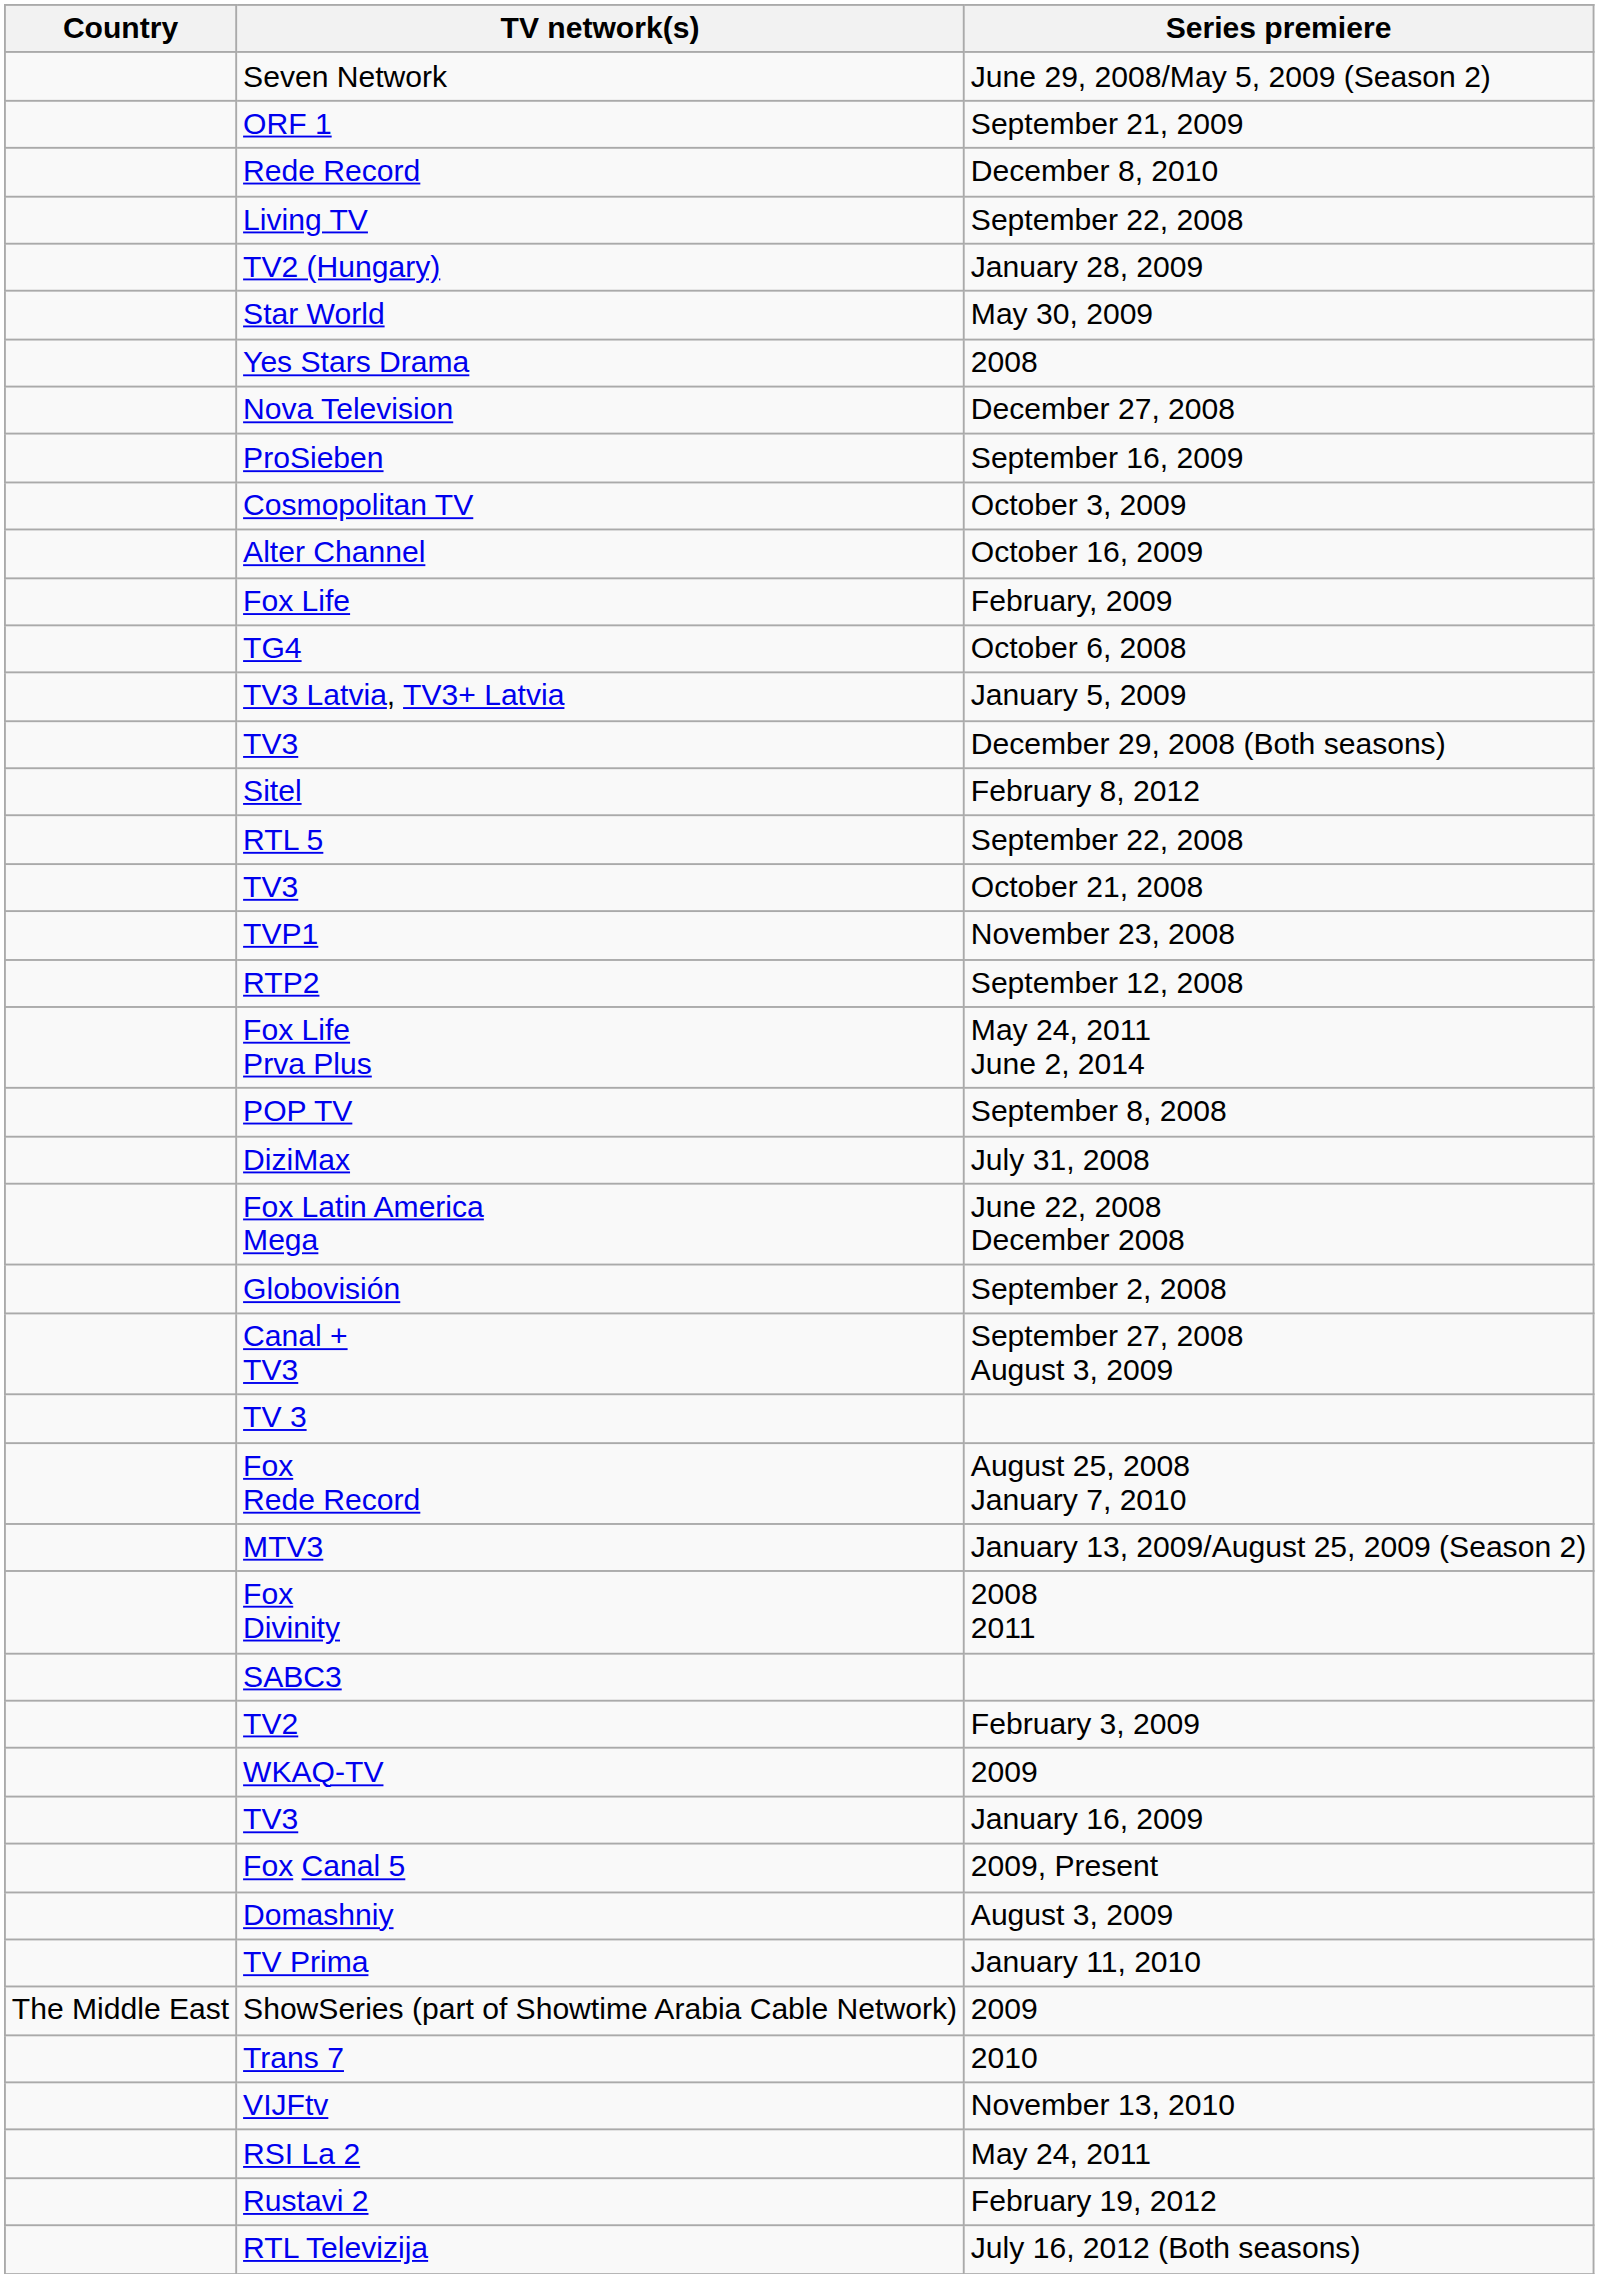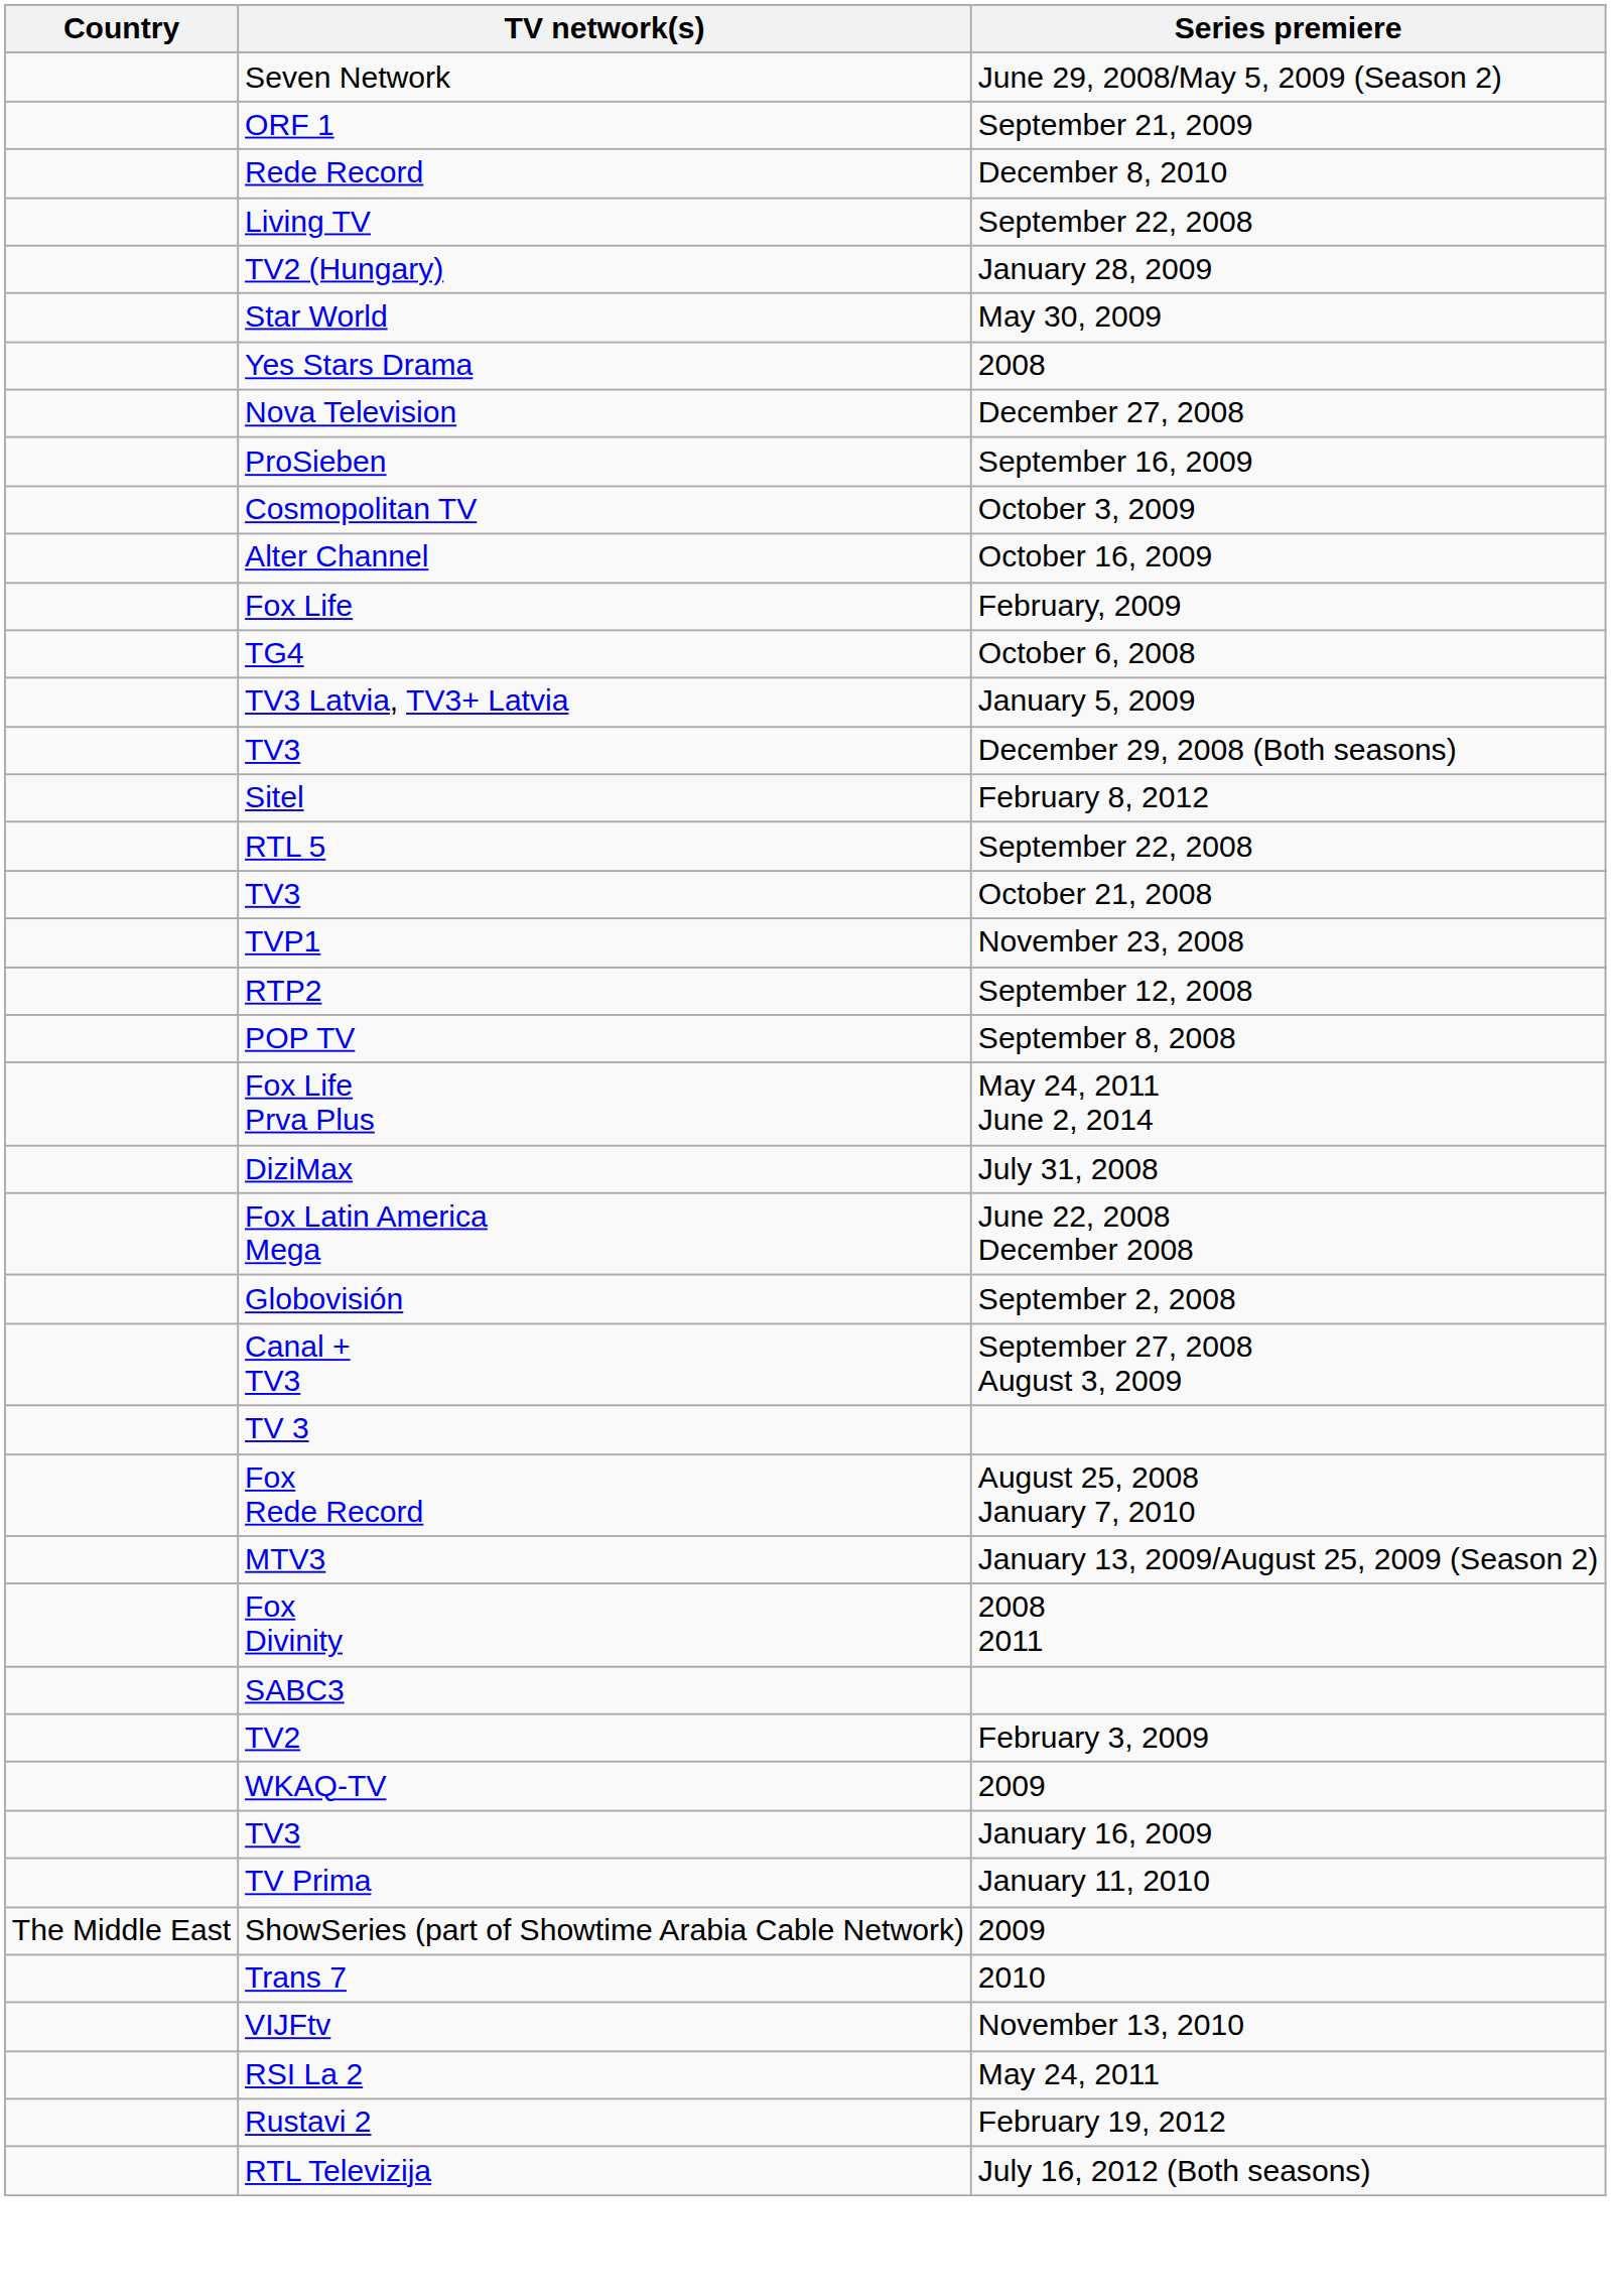rows swapped: POP TV <-> Fox Life Prva Plus
- row: Fox Canal 5 | 2009, Present
- row: Domashniy | August 3, 2009
